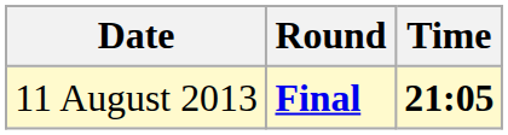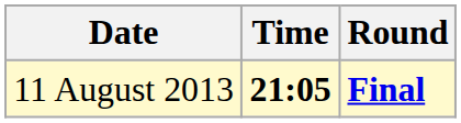columns swapped: Time <-> Round
